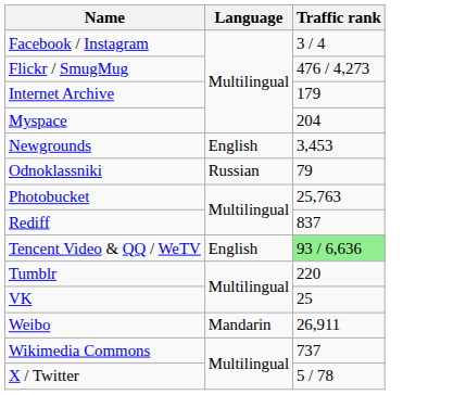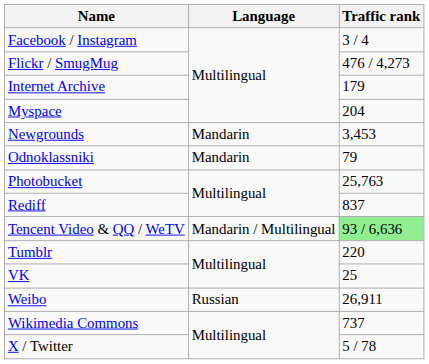Newgrounds | Language: English -> Mandarin
Odnoklassniki | Language: Russian -> Mandarin
Tencent Video & QQ / WeTV | Language: English -> Mandarin / Multilingual
Weibo | Language: Mandarin -> Russian
